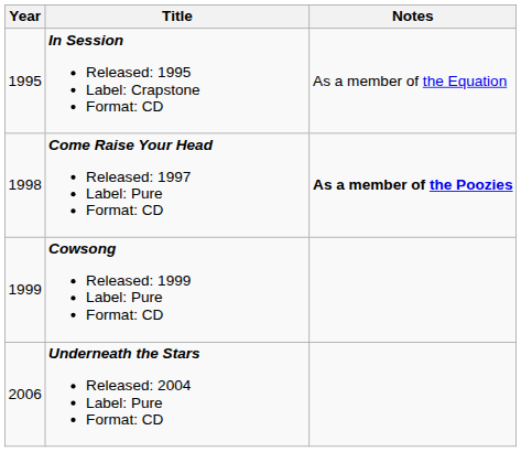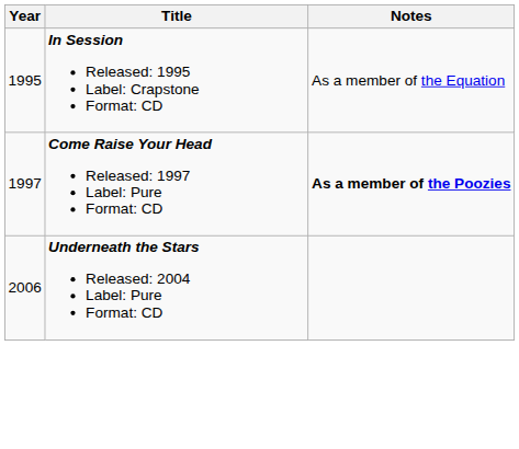Come Raise Your Head Released: 1997 Label: Pure Format: CD | Year: 1998 -> 1997
- row: 1999 | Cowsong Released: 1999 Label: Pure Format: CD
